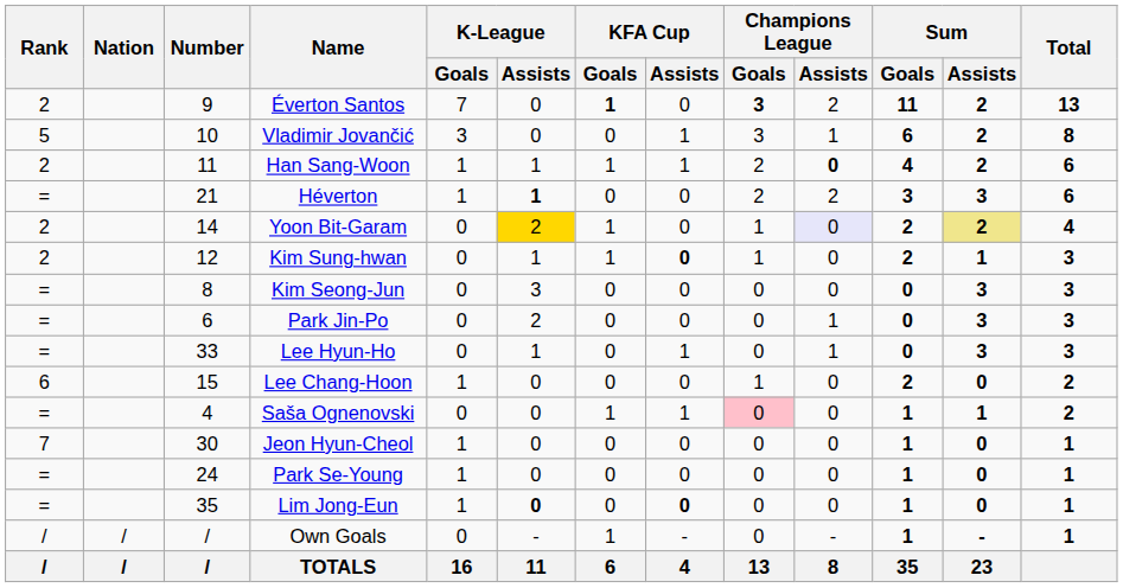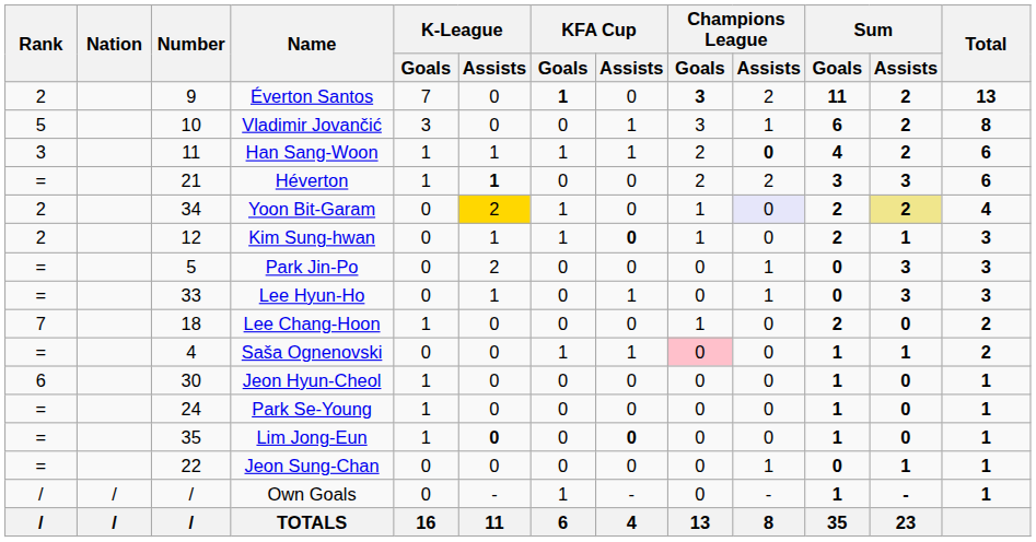Han Sang-Woon | Rank: 2 -> 3
Yoon Bit-Garam | Number: 14 -> 34
- row: = | 8 | Kim Seong-Jun | 0 | 3 | 0 | 0 | 0 | 0 | 0 | 3 | 3
Park Jin-Po | Number: 6 -> 5
Lee Chang-Hoon | Rank: 6 -> 7
Lee Chang-Hoon | Number: 15 -> 18
Jeon Hyun-Cheol | Rank: 7 -> 6
+ row: = | 22 | Jeon Sung-Chan | 0 | 0 | 0 | 0 | 0 | 1 | 0 | 1 | 1
